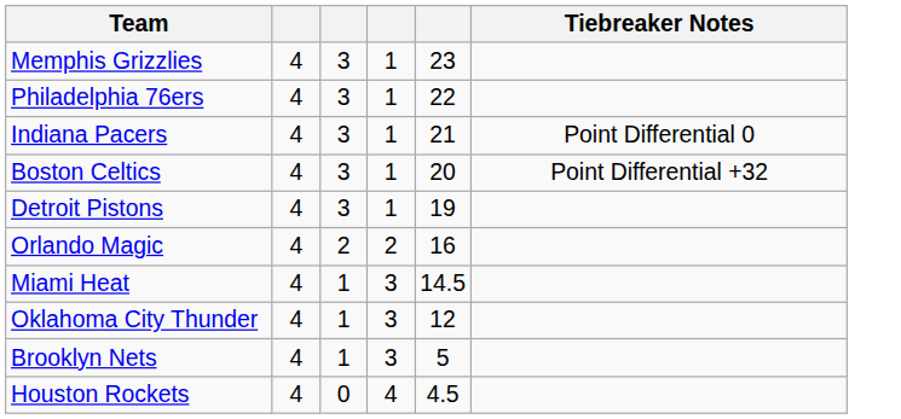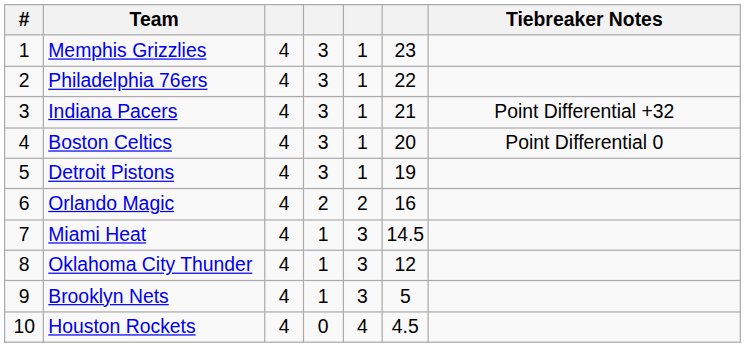+ column: # | 1 | 2 | 3 | 4 | 5 | 6 | 7 | 8 | 9 | 10
Indiana Pacers | Tiebreaker Notes: Point Differential 0 -> Point Differential +32
Boston Celtics | Tiebreaker Notes: Point Differential +32 -> Point Differential 0
